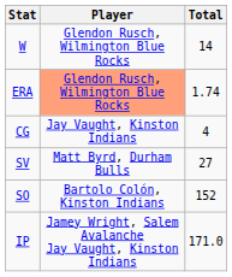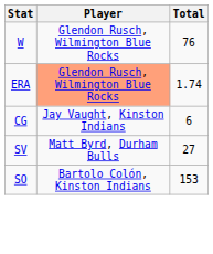W | Total: 14 -> 76
CG | Total: 4 -> 6
SO | Total: 152 -> 153
- row: IP | Jamey Wright, Salem Avalanche Jay Vaught, Kinston Indians | 171.0
